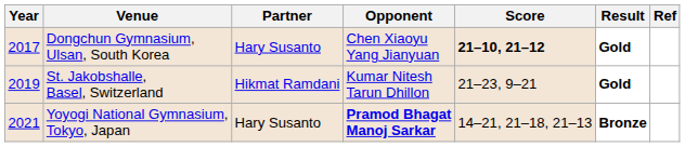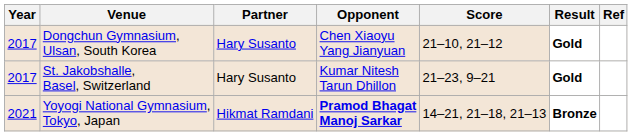Dongchun Gymnasium, Ulsan, South Korea | Score: bold -> normal
St. Jakobshalle, Basel, Switzerland | Year: 2019 -> 2017
St. Jakobshalle, Basel, Switzerland | Partner: Hikmat Ramdani -> Hary Susanto
Yoyogi National Gymnasium, Tokyo, Japan | Partner: Hary Susanto -> Hikmat Ramdani
